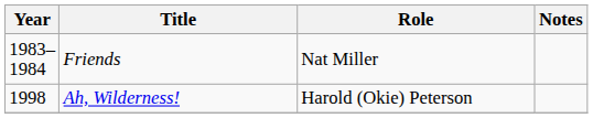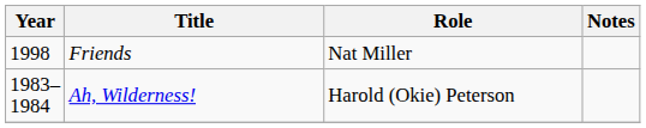Friends | Year: 1983–1984 -> 1998
Ah, Wilderness! | Year: 1998 -> 1983–1984
